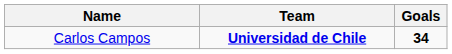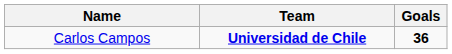Carlos Campos | Goals: 34 -> 36
